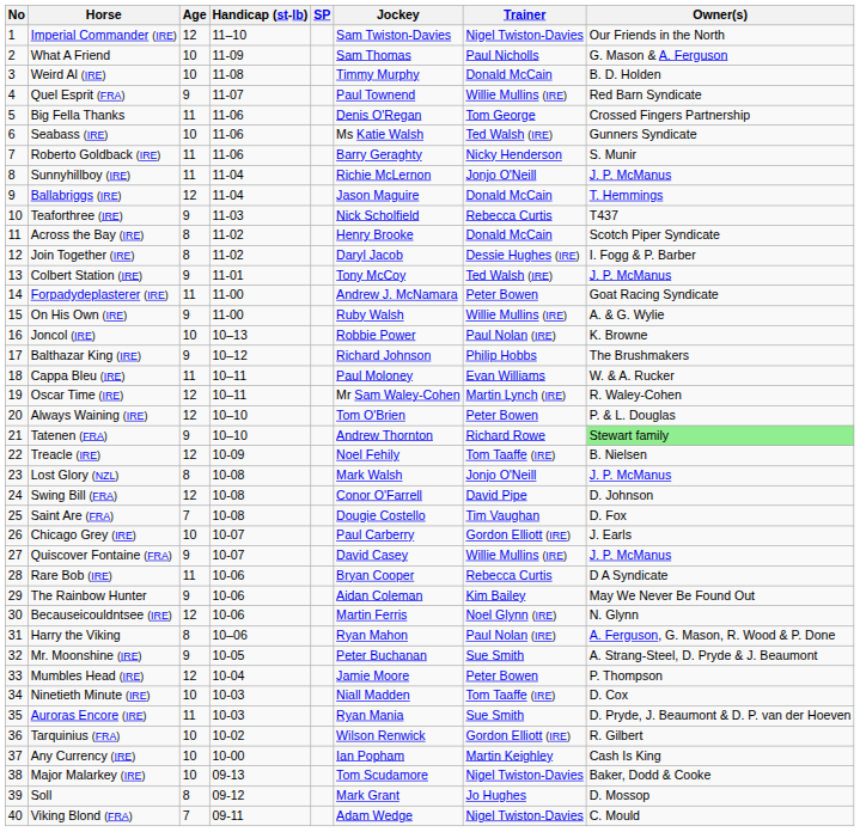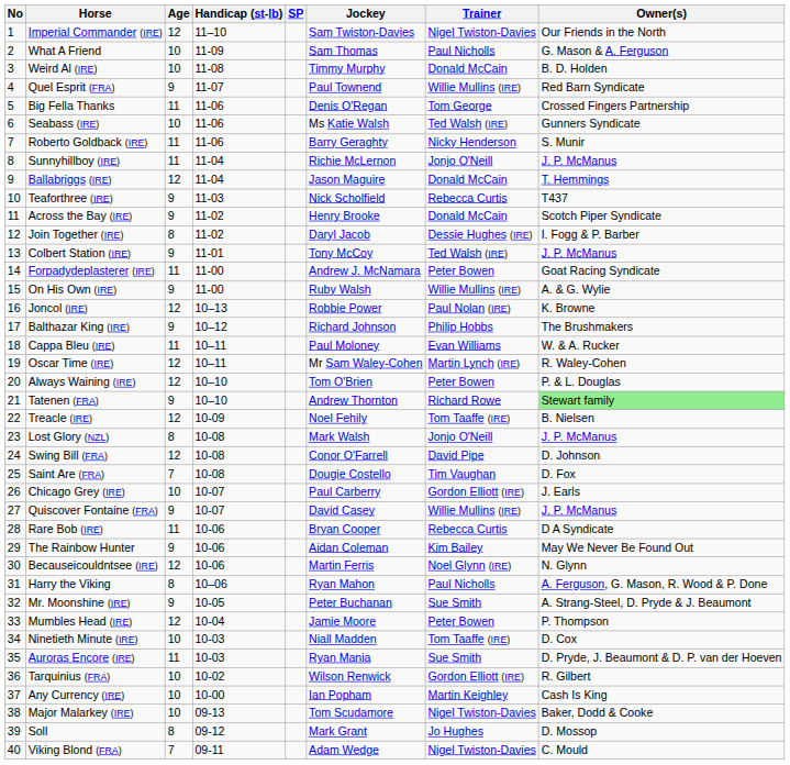Across the Bay (IRE) | Age: 8 -> 9
Joncol (IRE) | Age: 10 -> 12
Harry the Viking | Trainer: Paul Nolan (IRE) -> Paul Nicholls
